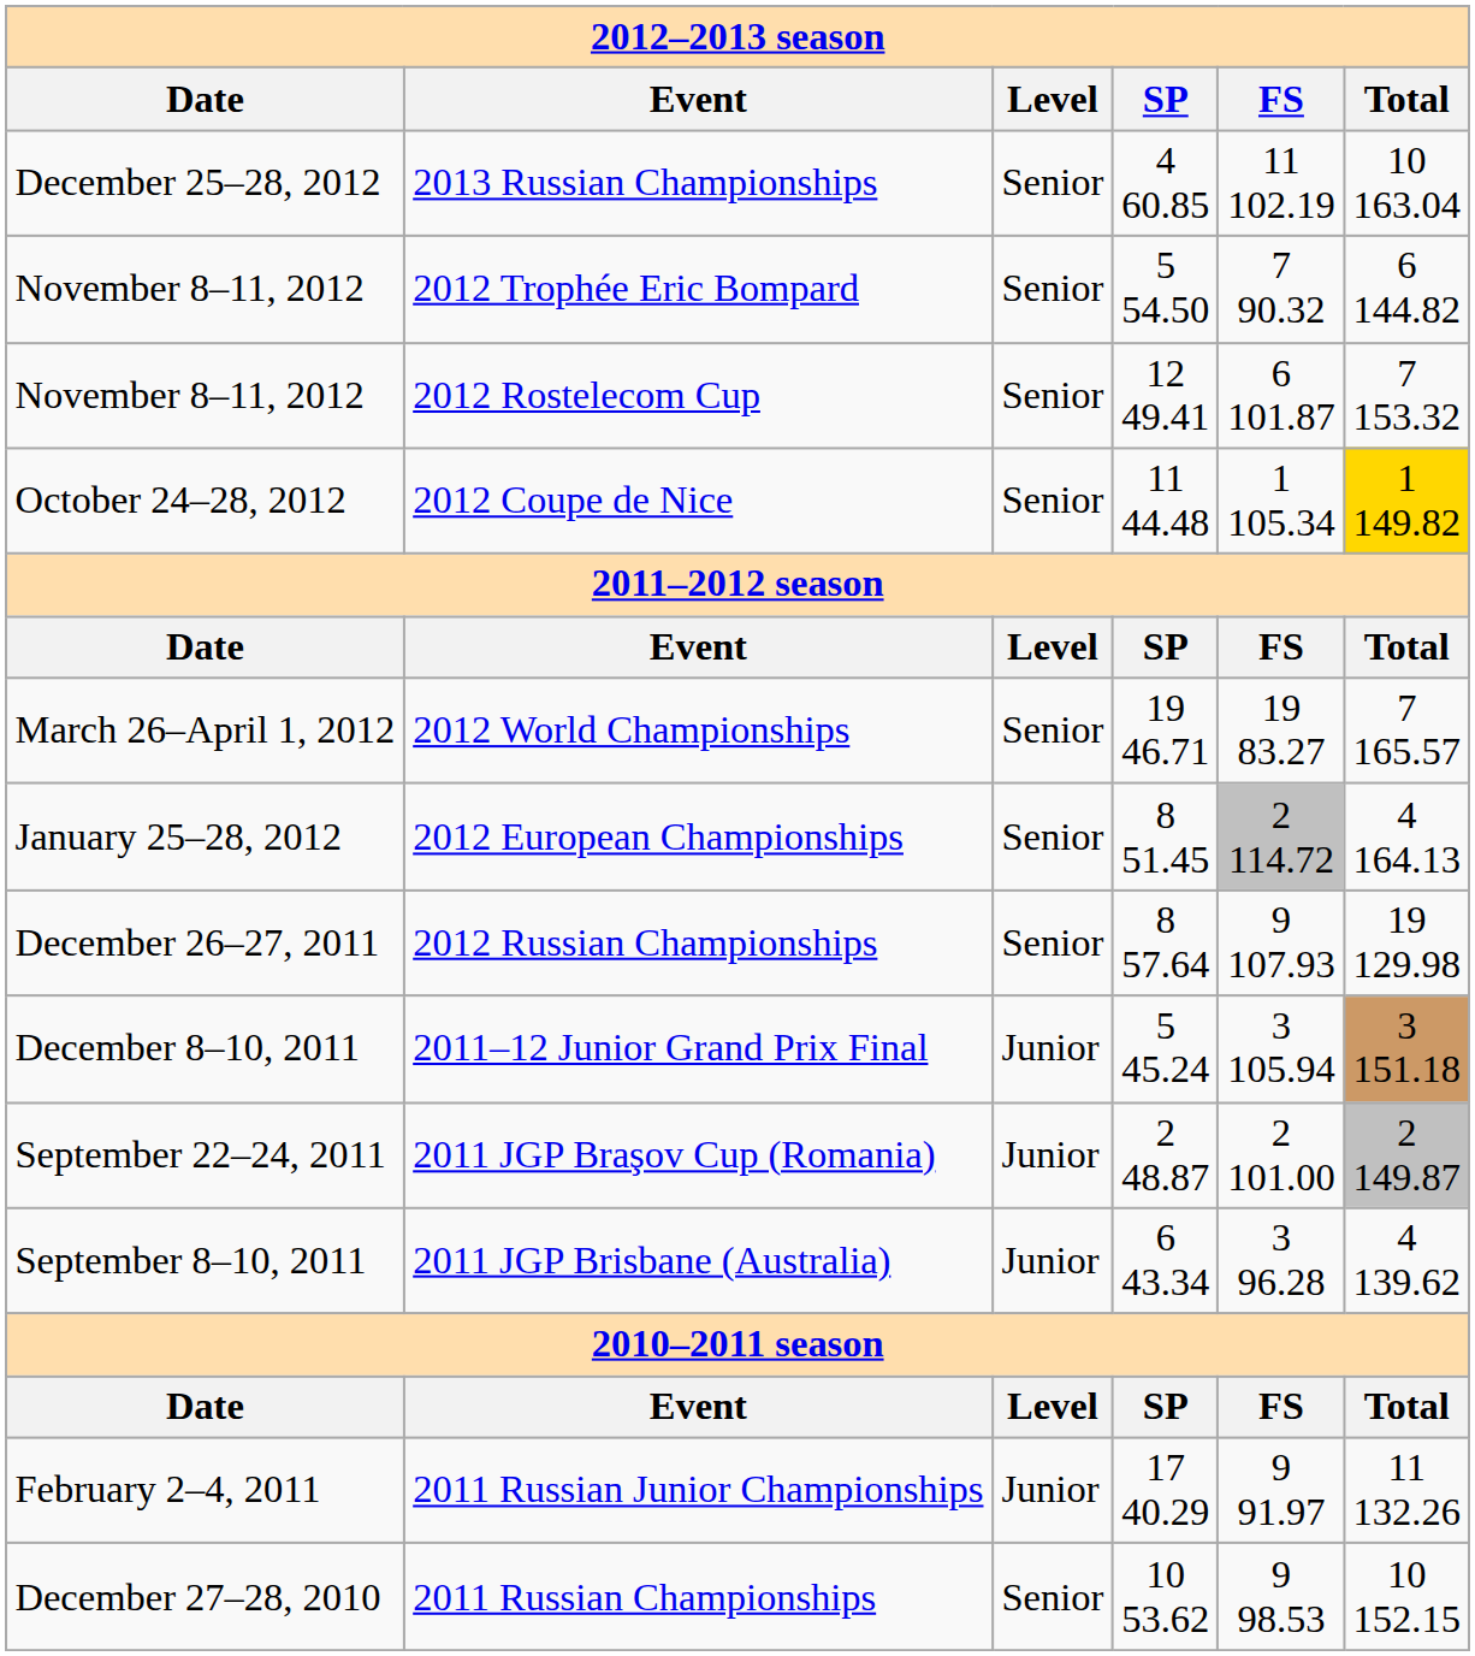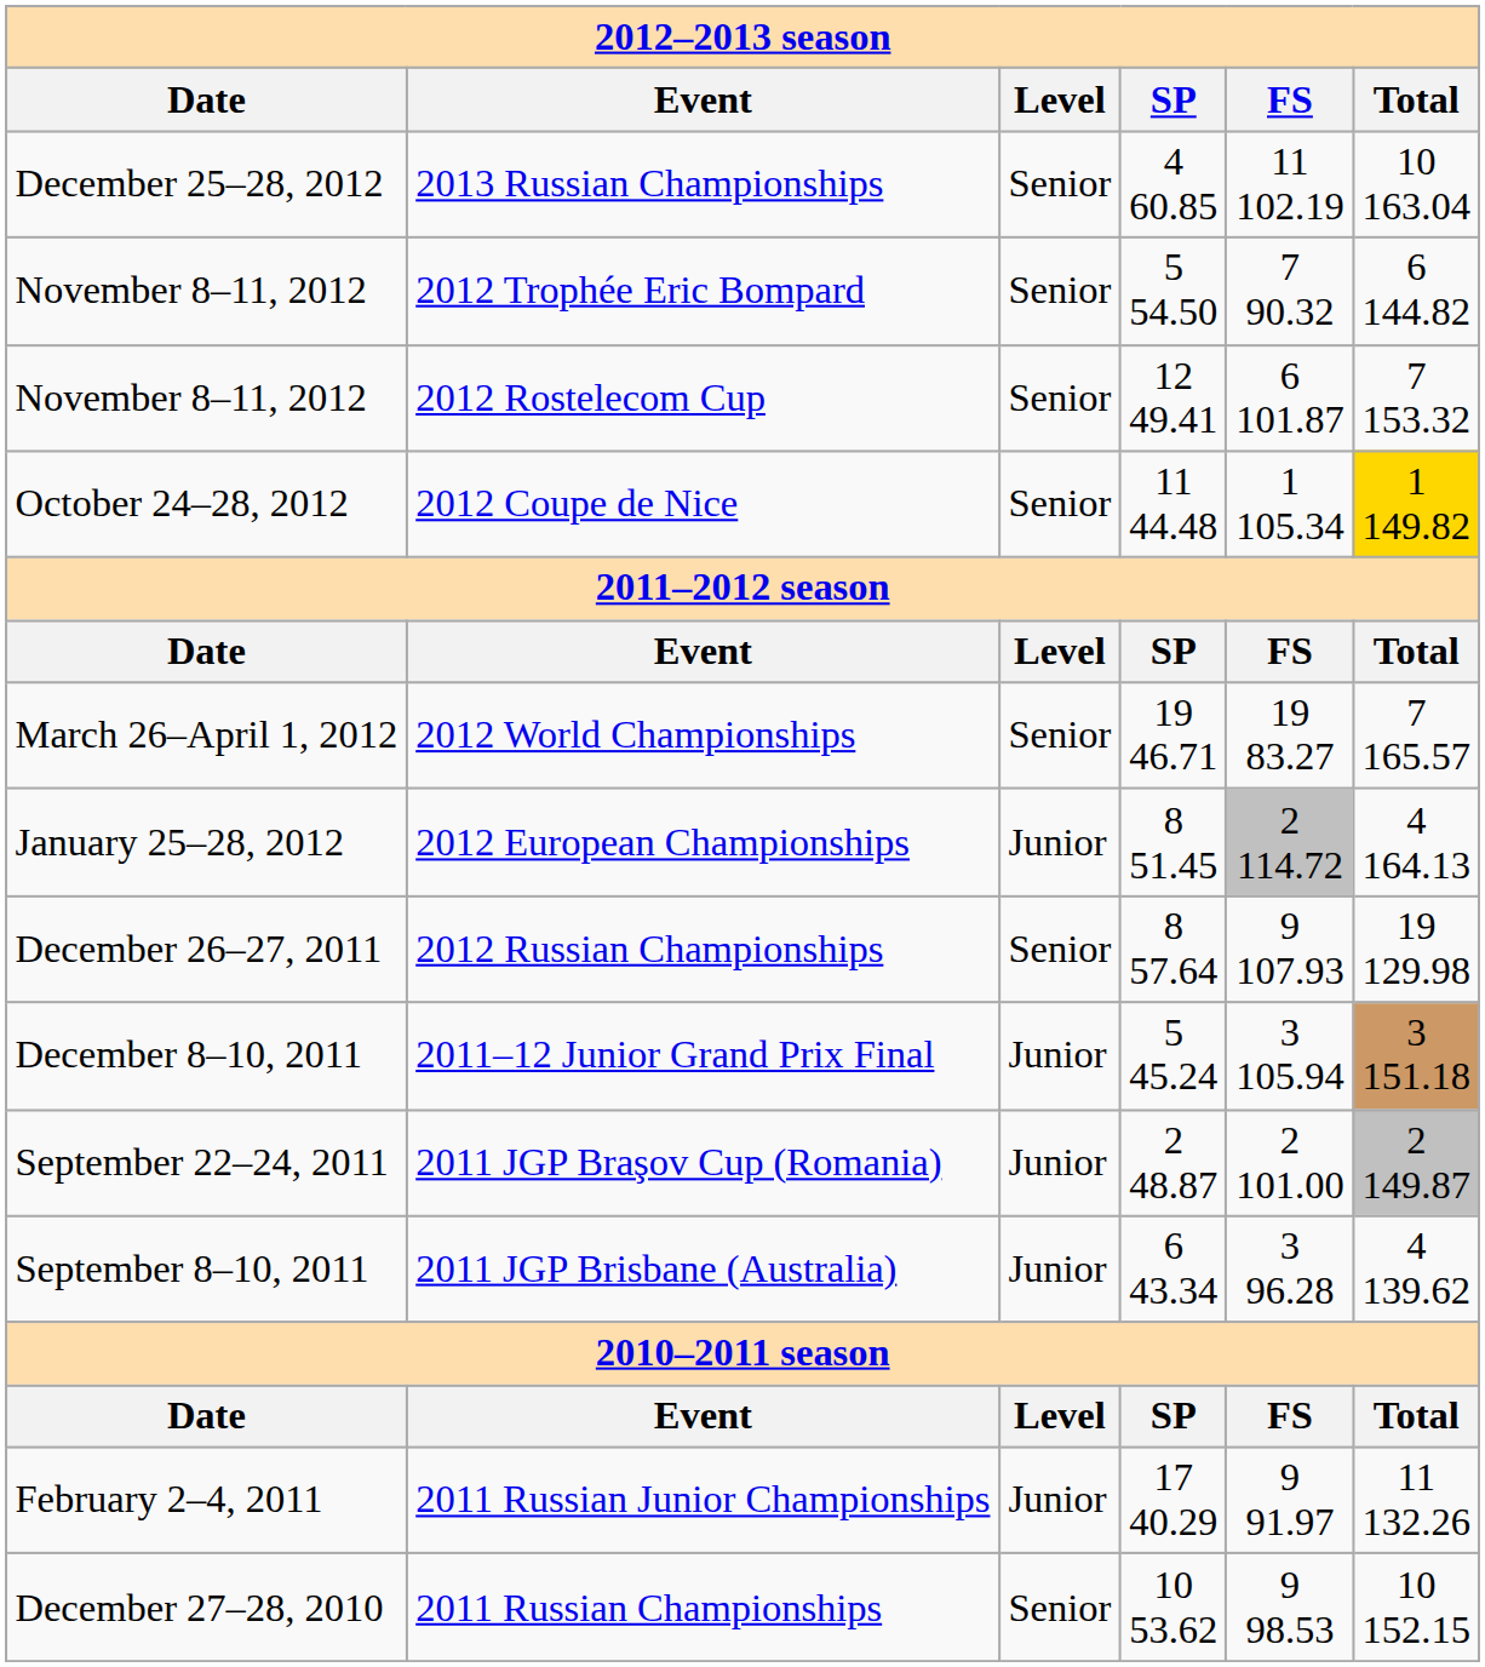2012 European Championships | Level: Senior -> Junior
